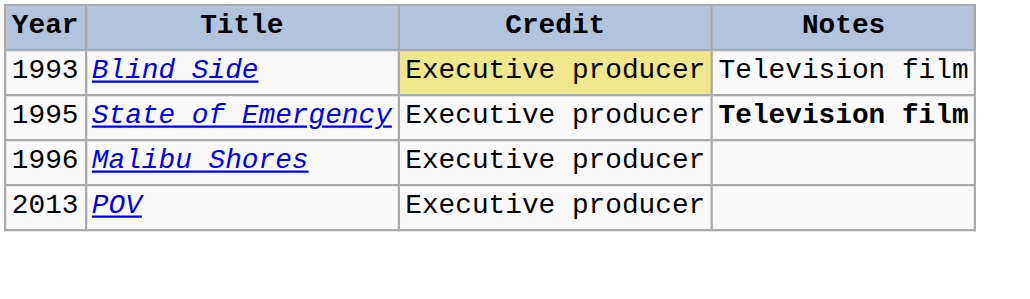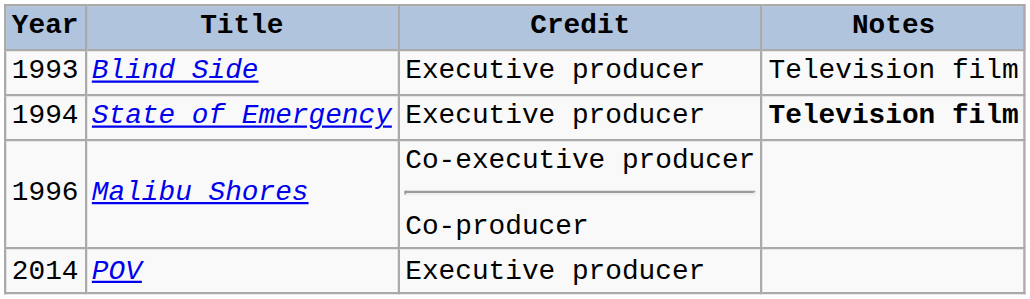Blind Side | Credit: khaki background -> no background
State of Emergency | Year: 1995 -> 1994
Malibu Shores | Credit: Executive producer -> Co-executive producer Co-producer
POV | Year: 2013 -> 2014
